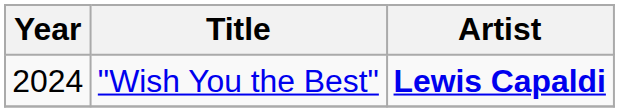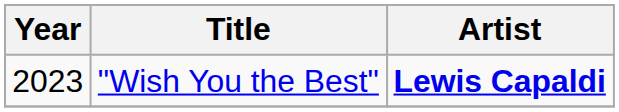"Wish You the Best" | Year: 2024 -> 2023
